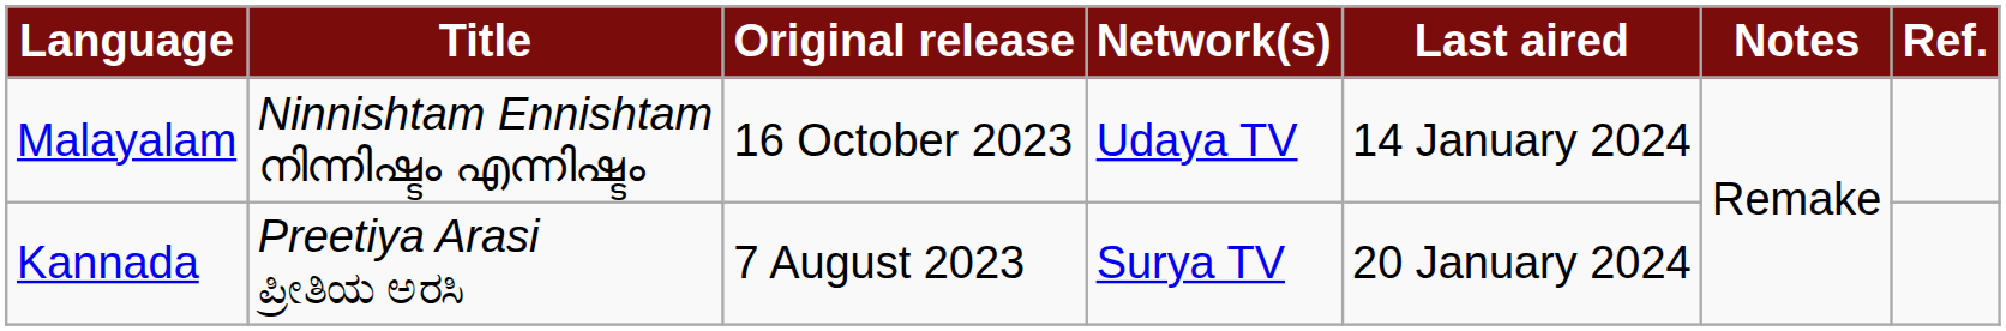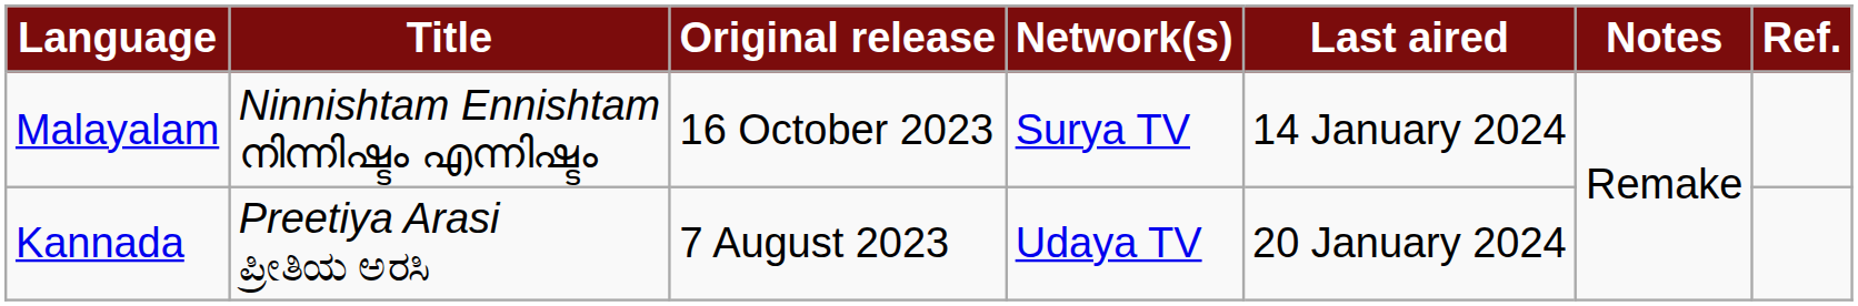Malayalam | Network(s): Udaya TV -> Surya TV
Kannada | Network(s): Surya TV -> Udaya TV
